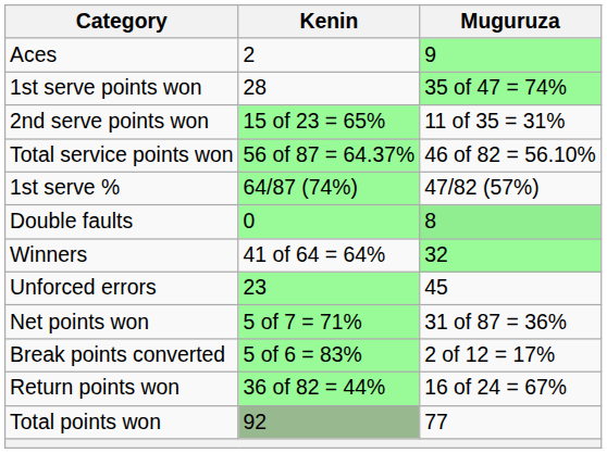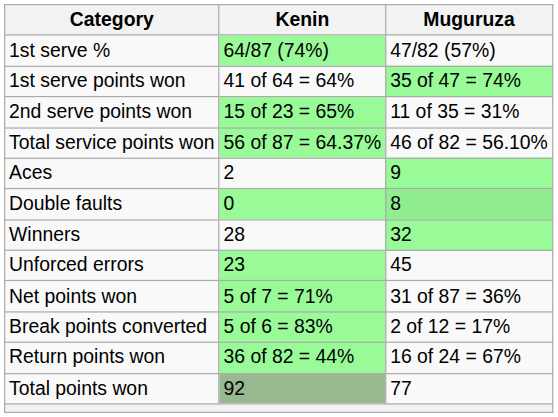rows swapped: 1st serve % <-> Aces
1st serve points won | Kenin: 28 -> 41 of 64 = 64%
Winners | Kenin: 41 of 64 = 64% -> 28
